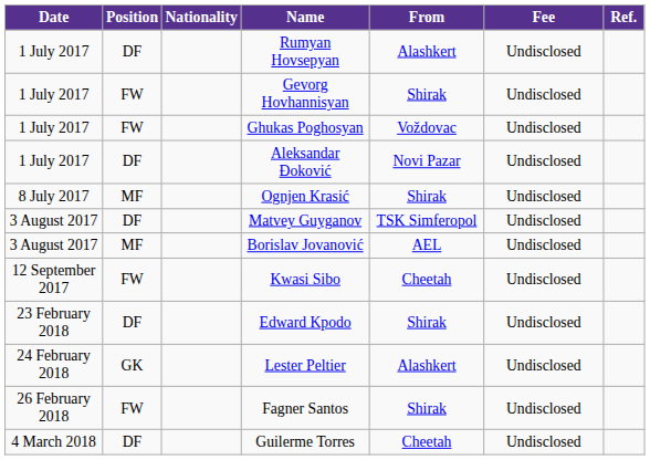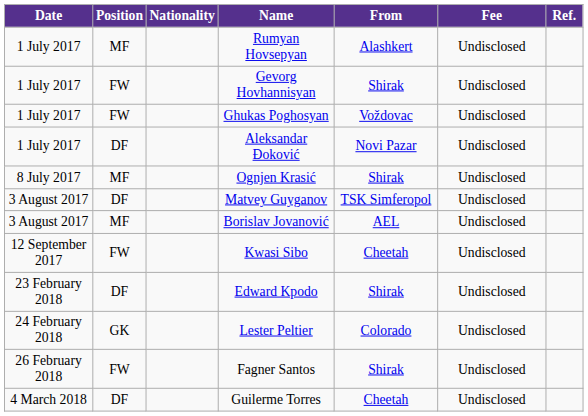Rumyan Hovsepyan | Position: DF -> MF
Lester Peltier | From: Alashkert -> Colorado
